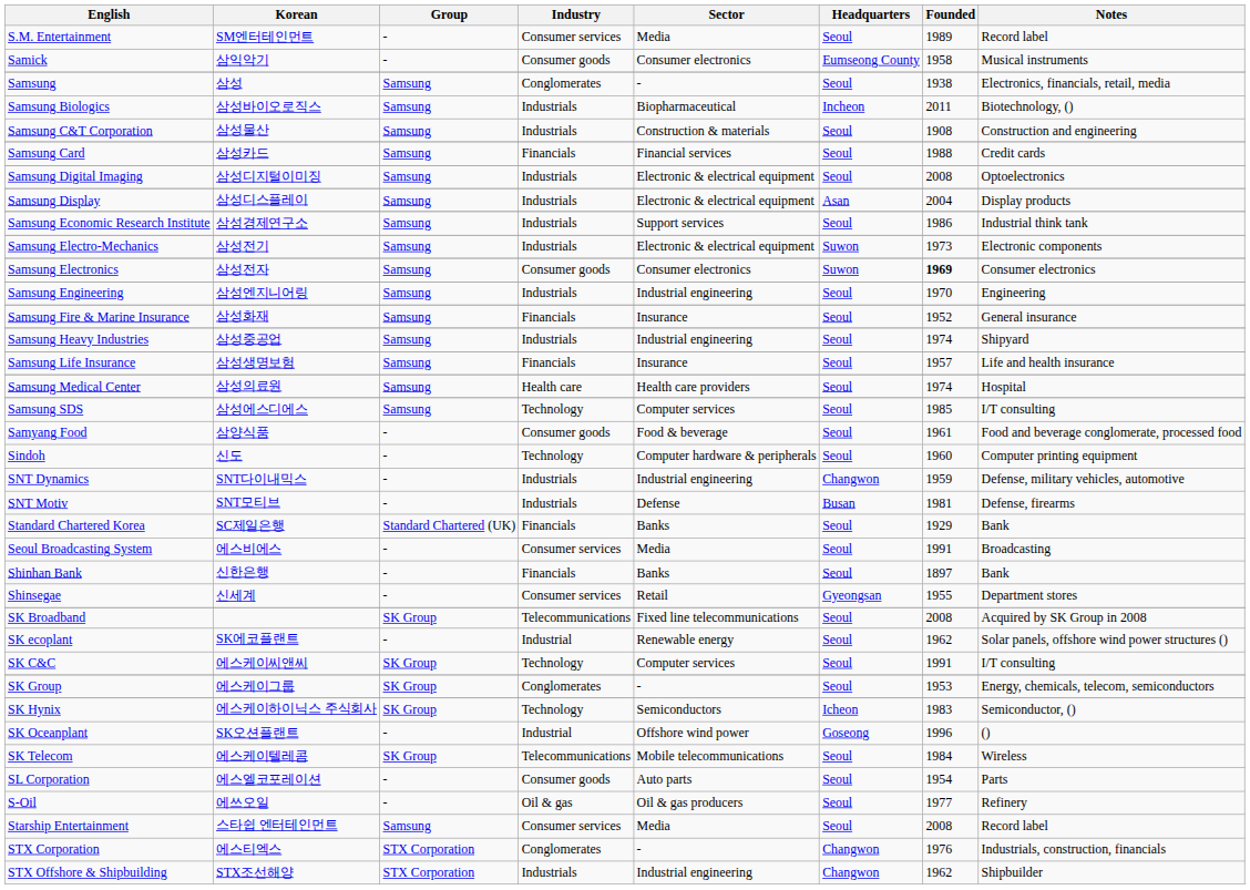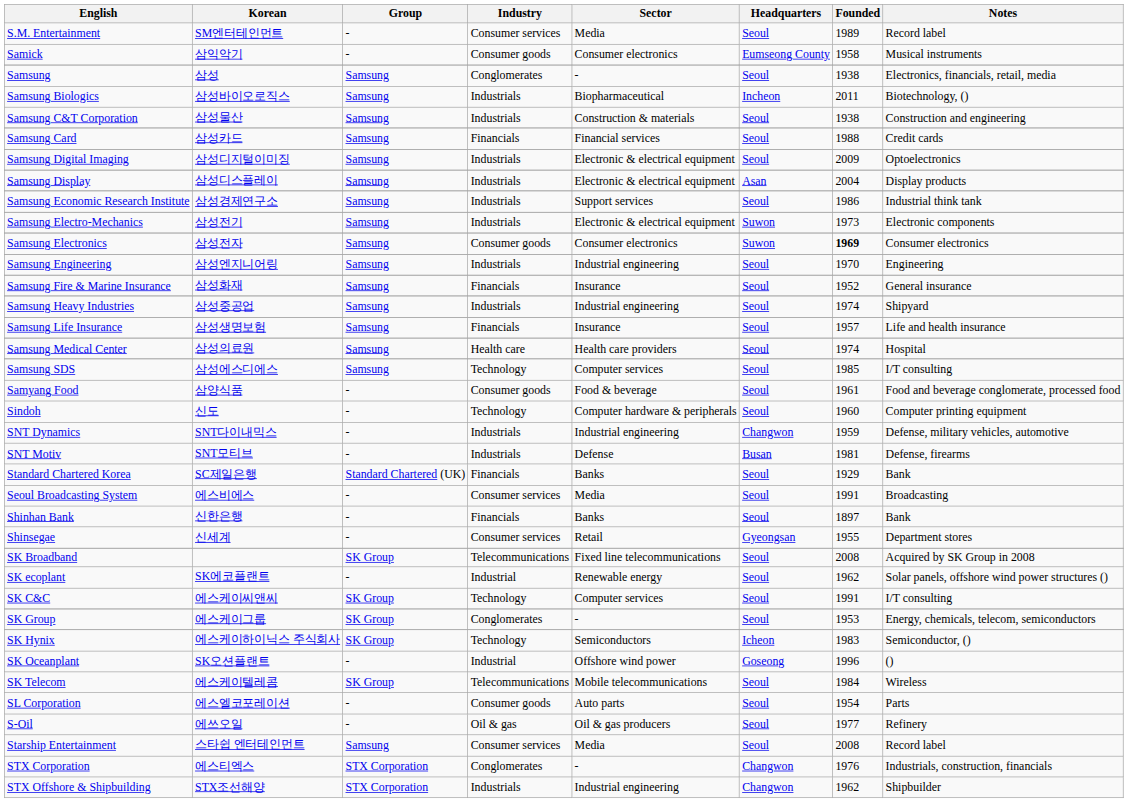Samsung C&T Corporation | Founded: 1908 -> 1938
Samsung Digital Imaging | Founded: 2008 -> 2009
